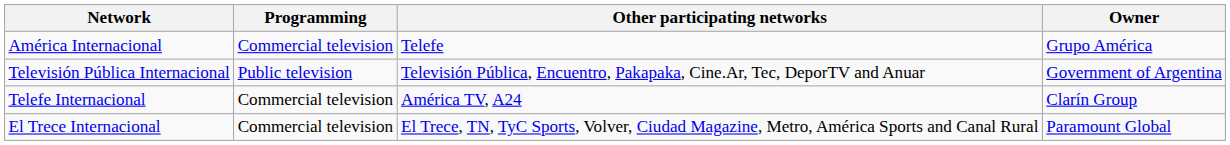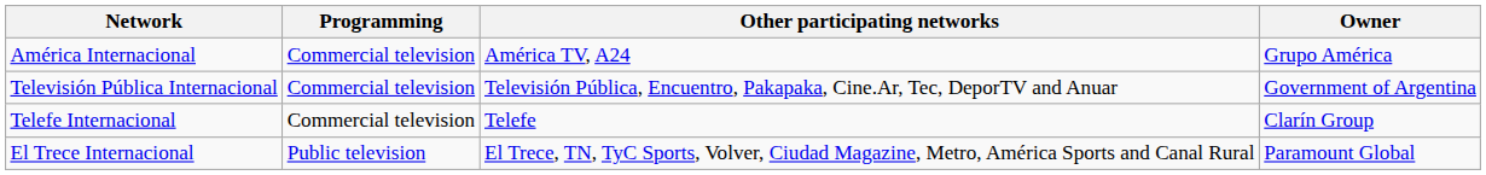América Internacional | Other participating networks: Telefe -> América TV, A24
Televisión Pública Internacional | Programming: Public television -> Commercial television
Telefe Internacional | Other participating networks: América TV, A24 -> Telefe
El Trece Internacional | Programming: Commercial television -> Public television
